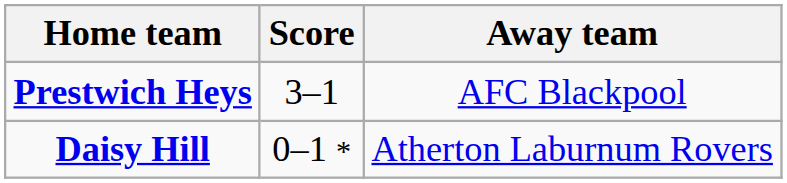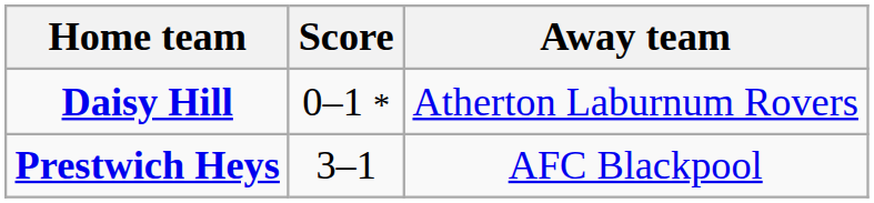rows swapped: Daisy Hill <-> Prestwich Heys
